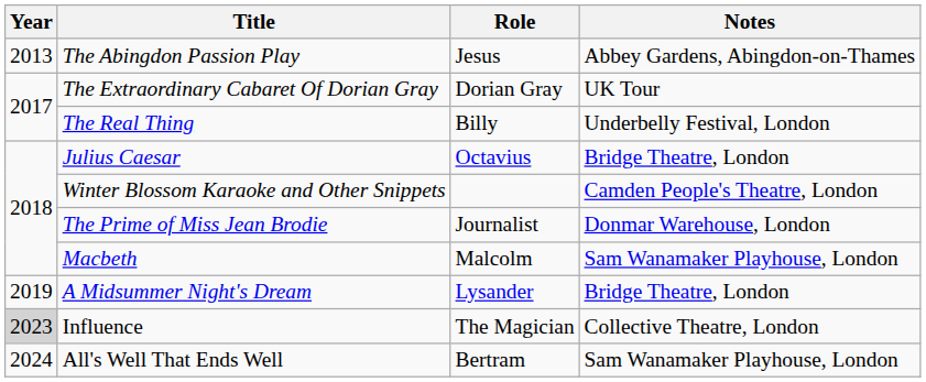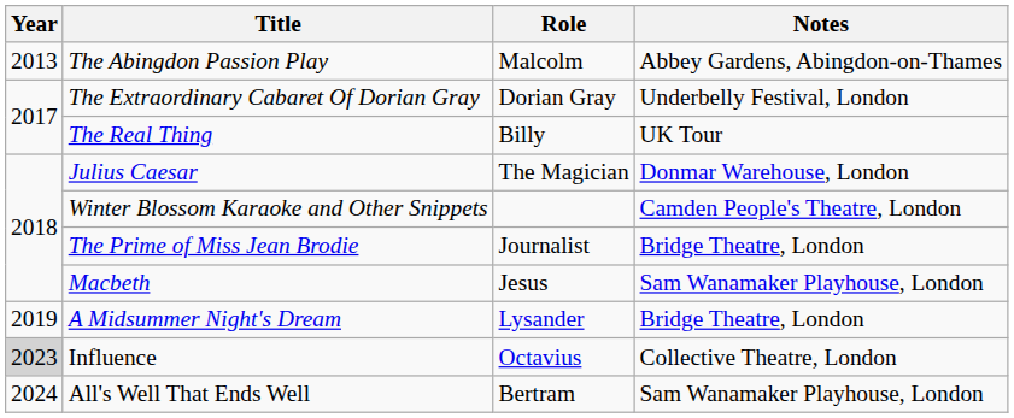The Abingdon Passion Play | Role: Jesus -> Malcolm
The Extraordinary Cabaret Of Dorian Gray | Notes: UK Tour -> Underbelly Festival, London
The Real Thing | Notes: Underbelly Festival, London -> UK Tour
Julius Caesar | Role: Octavius -> The Magician
Julius Caesar | Notes: Bridge Theatre, London -> Donmar Warehouse, London
The Prime of Miss Jean Brodie | Notes: Donmar Warehouse, London -> Bridge Theatre, London
Macbeth | Role: Malcolm -> Jesus
Influence | Role: The Magician -> Octavius
